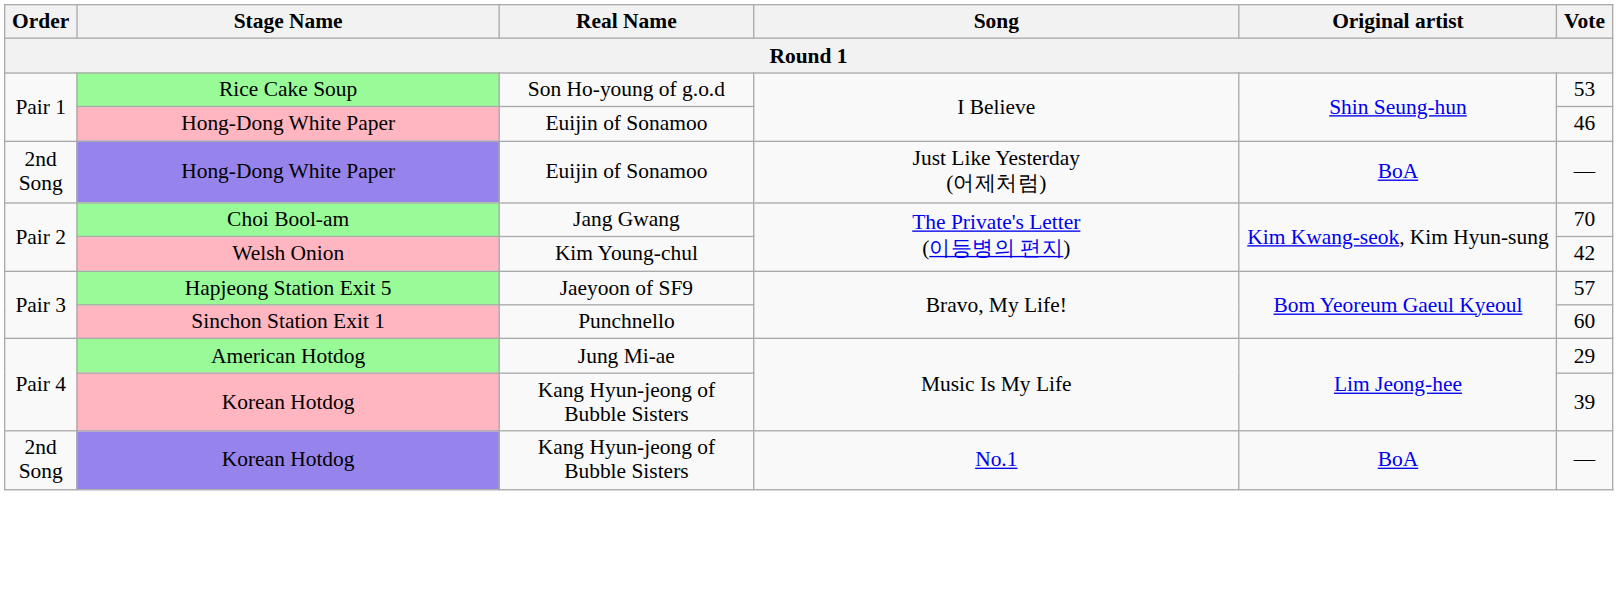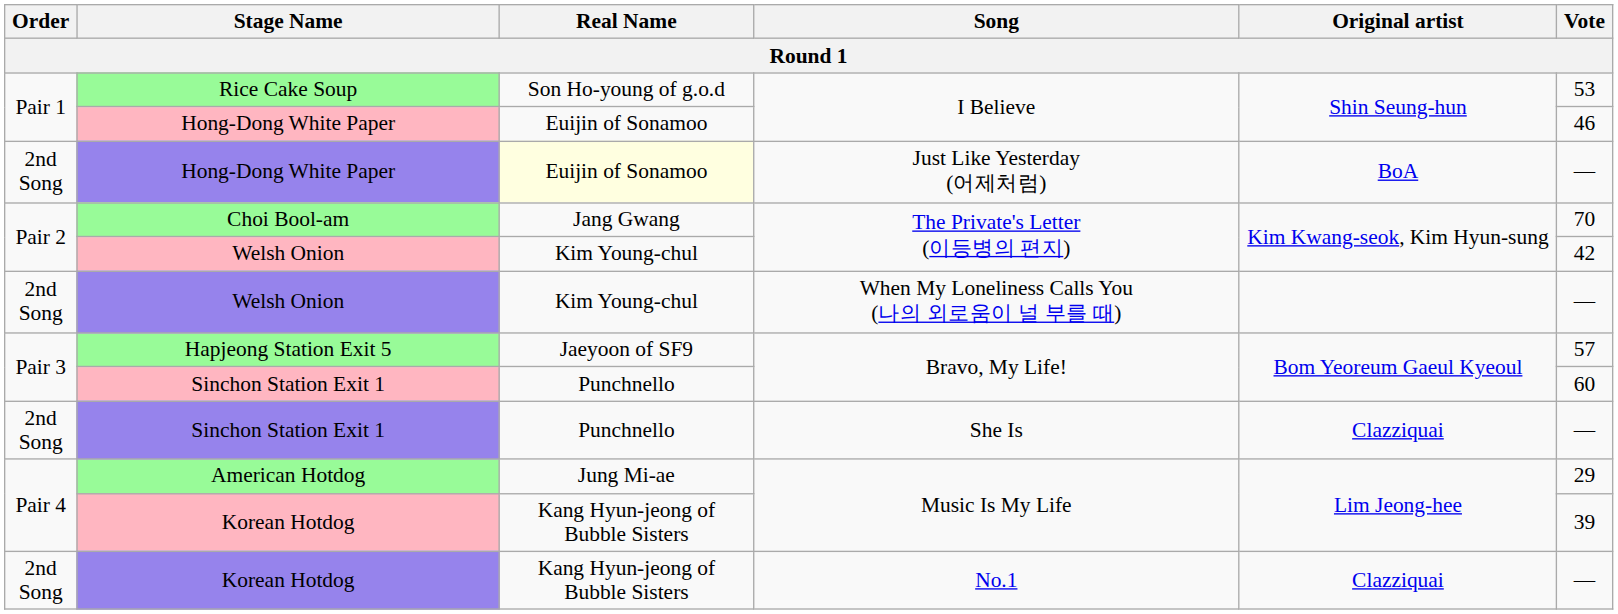Hong-Dong White Paper / Just Like Yesterday (어제처럼) | Real Name: no background -> lightyellow background
+ row: 2nd Song | Welsh Onion | Kim Young-chul | When My Loneliness Calls You (나의 외로움이 널 부를 때) | —
+ row: 2nd Song | Sinchon Station Exit 1 | Punchnello | She Is | Clazziquai | —
Korean Hotdog / No.1 | Original artist: BoA -> Clazziquai
